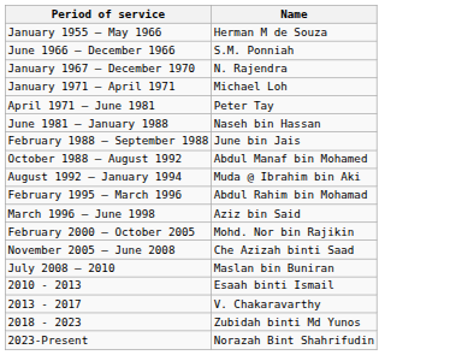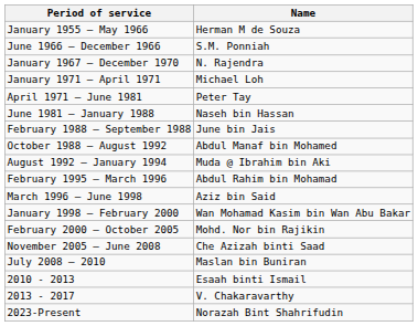+ row: January 1998 – February 2000 | Wan Mohamad Kasim bin Wan Abu Bakar
- row: 2018 - 2023 | Zubidah binti Md Yunos
